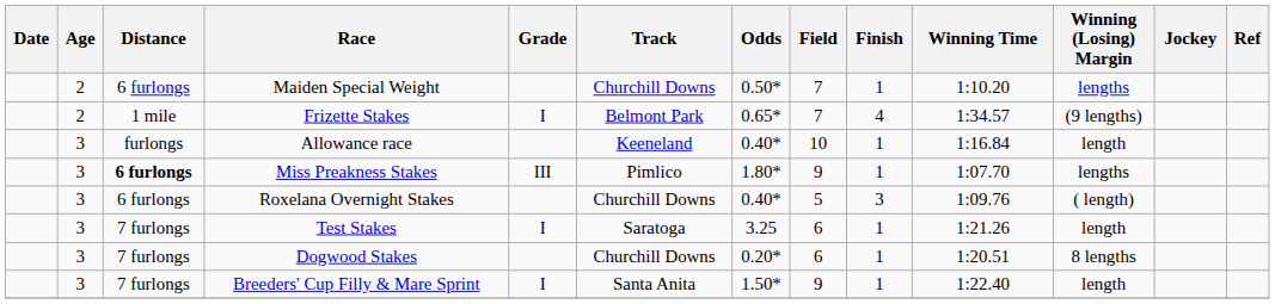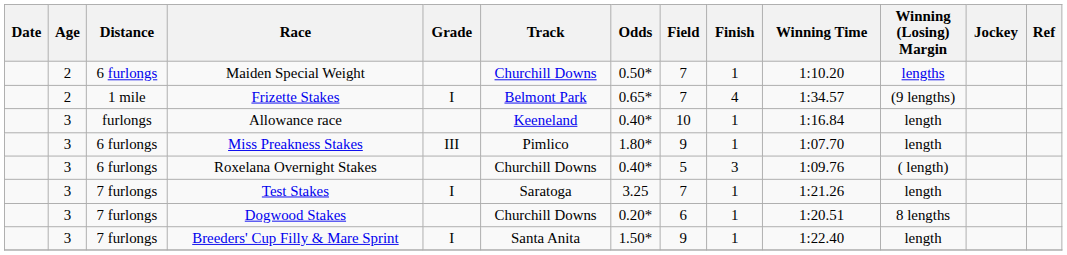Miss Preakness Stakes | Distance: bold -> normal
Miss Preakness Stakes | Winning (Losing) Margin: lengths -> length
Test Stakes | Field: 6 -> 7
